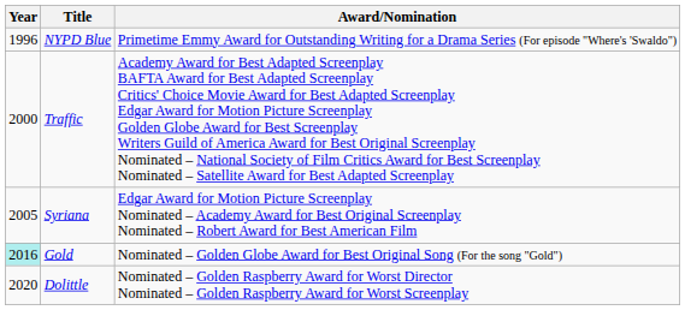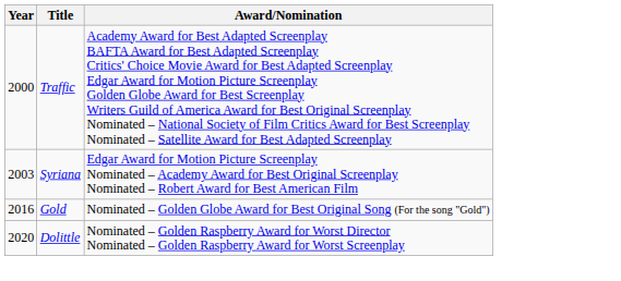- row: 1996 | NYPD Blue | Primetime Emmy Award for Outstanding Writing for a Drama Series (For episode "Where's 'Swaldo")
Syriana | Year: 2005 -> 2003
Gold | Year: paleturquoise background -> no background
